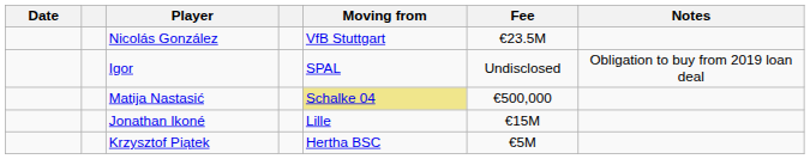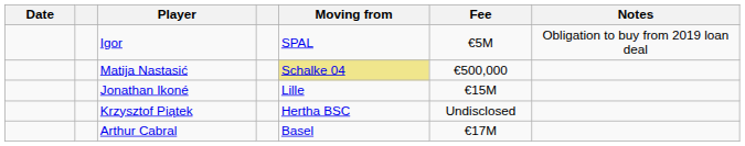- row: Nicolás González | VfB Stuttgart | €23.5M
Igor | Fee: Undisclosed -> €5M
Krzysztof Piątek | Fee: €5M -> Undisclosed
+ row: Arthur Cabral | Basel | €17M
